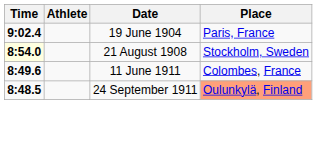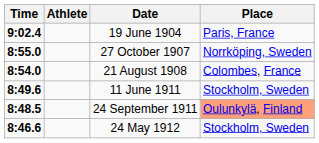+ row: 8:55.0 | 27 October 1907 | Norrköping, Sweden
21 August 1908 | Time: lightyellow background -> no background
21 August 1908 | Place: Stockholm, Sweden -> Colombes, France
11 June 1911 | Place: Colombes, France -> Stockholm, Sweden
+ row: 8:46.6 | 24 May 1912 | Stockholm, Sweden
